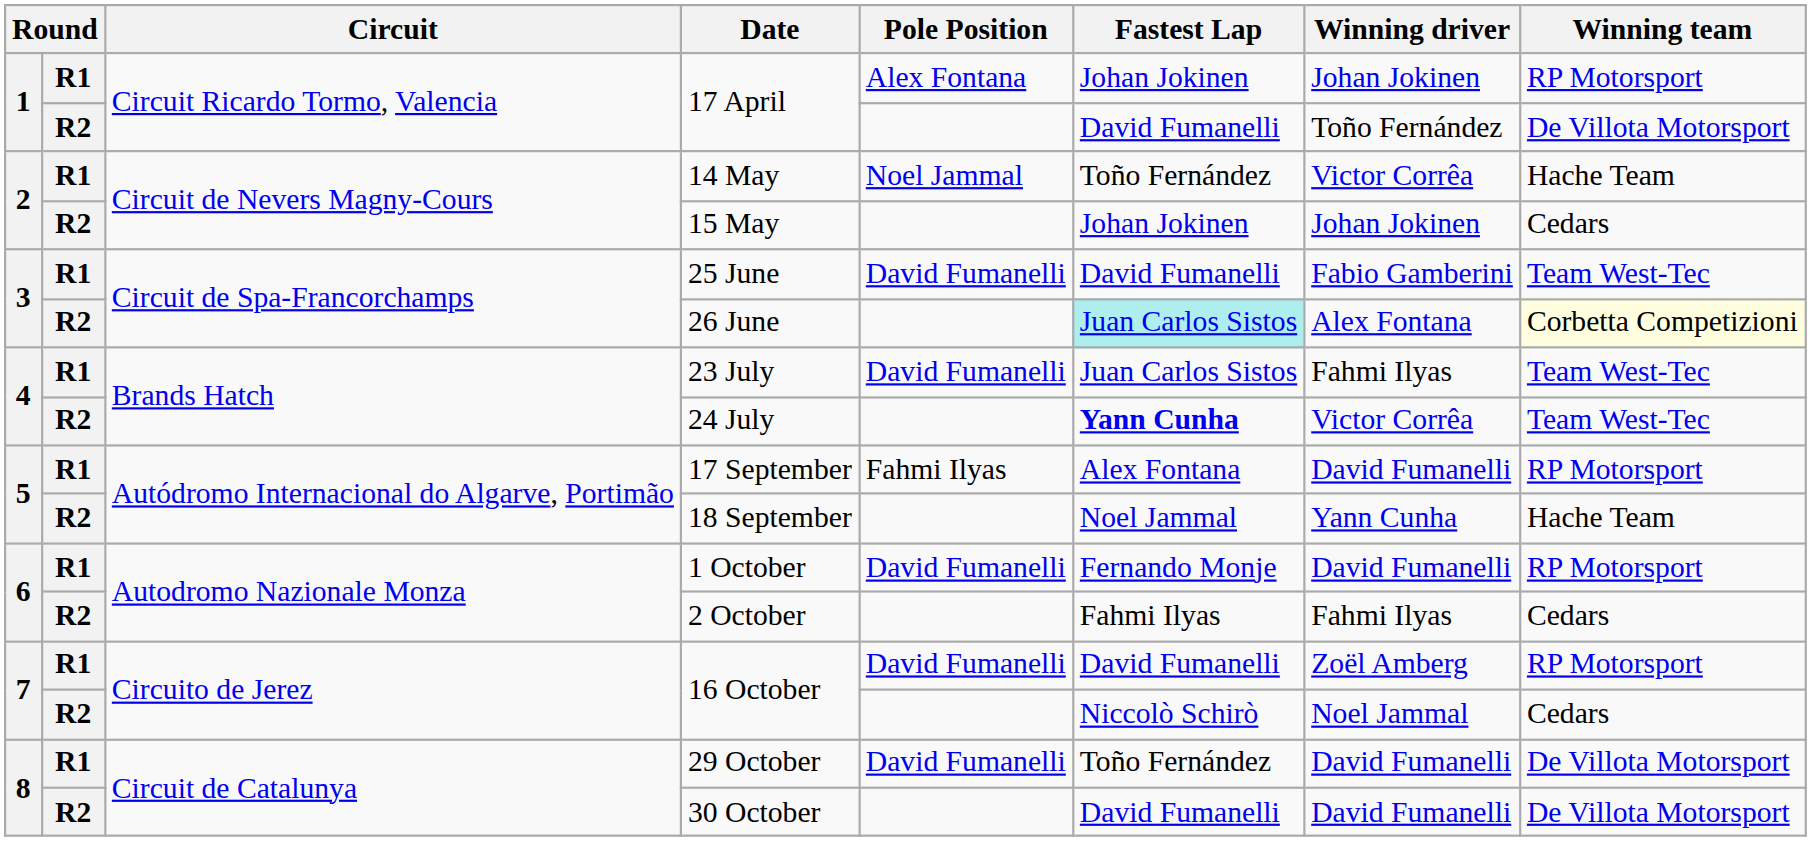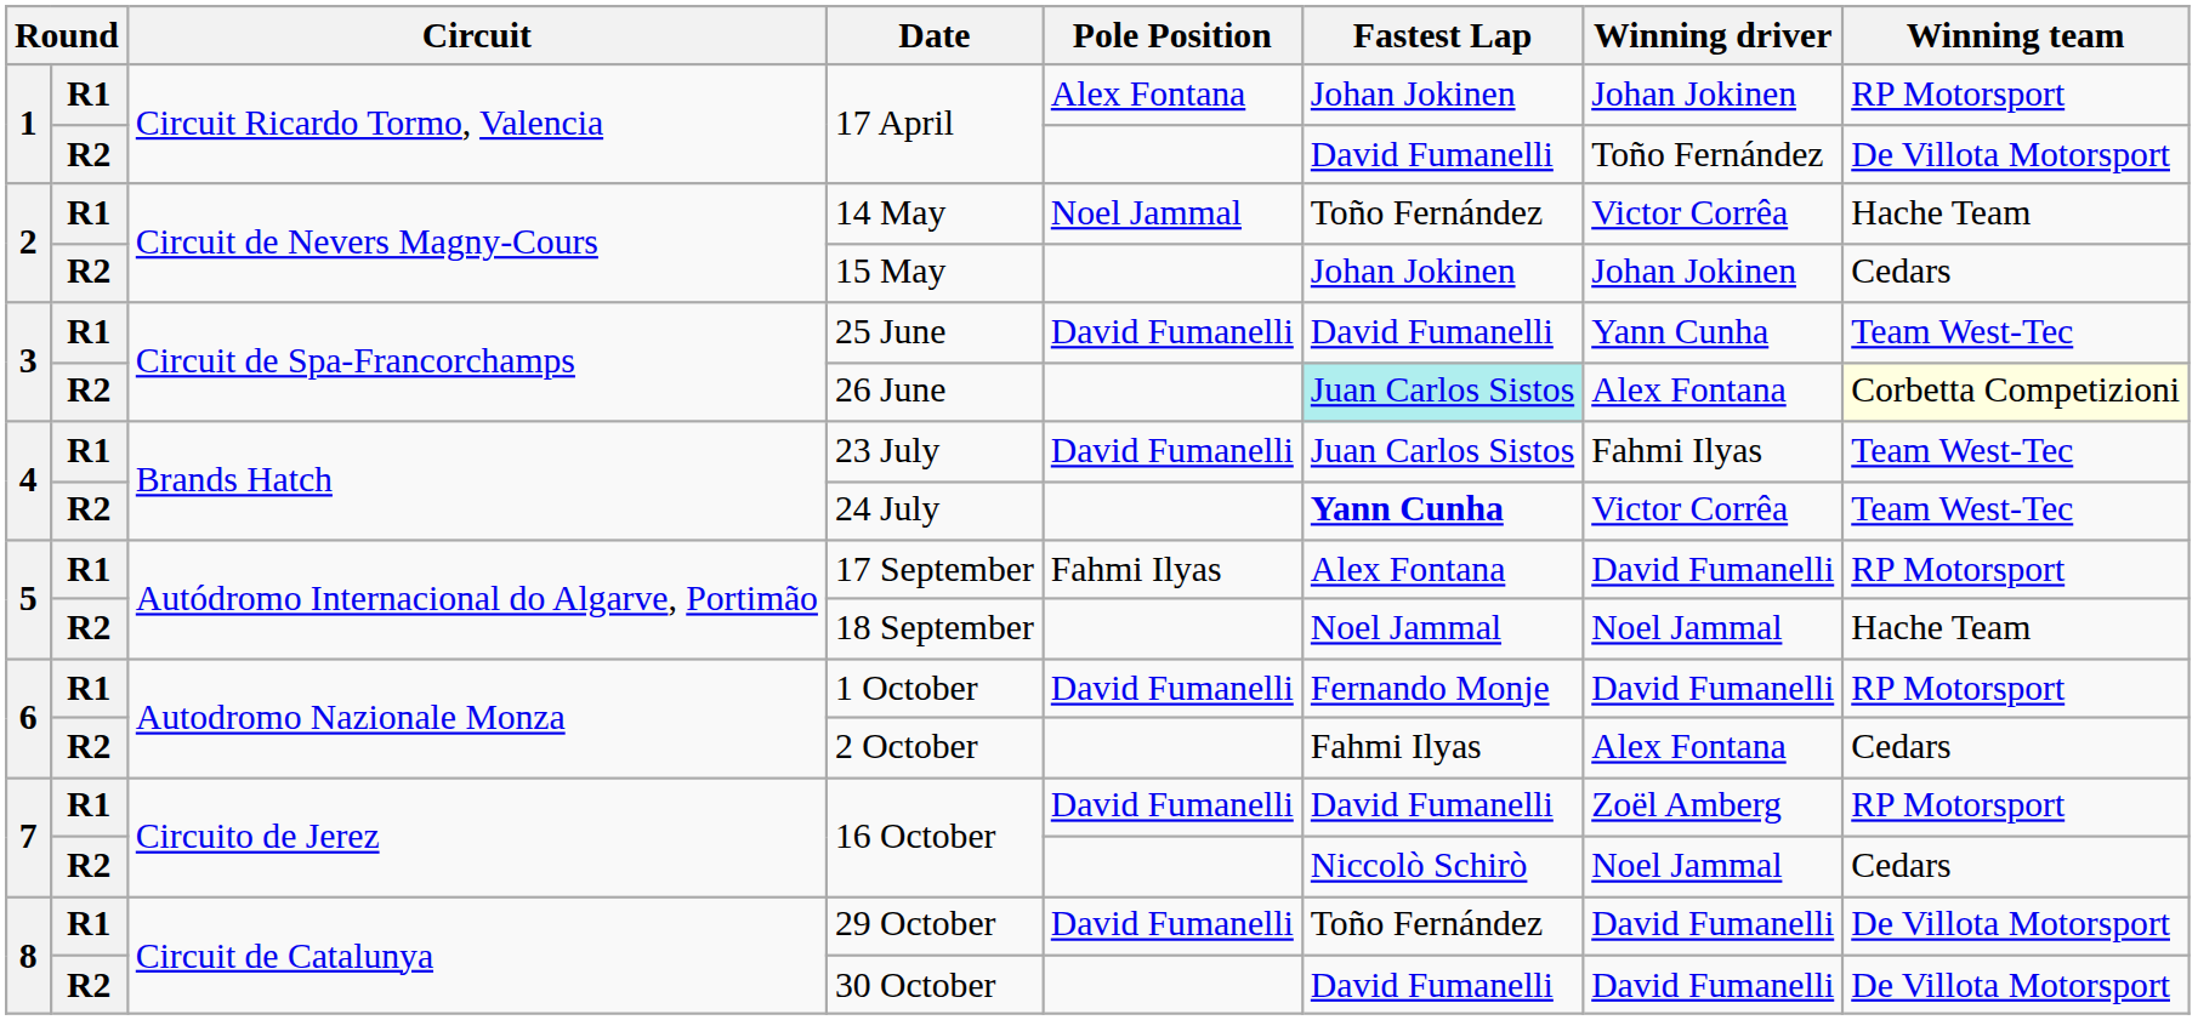25 June | Winning driver: Fabio Gamberini -> Yann Cunha
18 September | Winning driver: Yann Cunha -> Noel Jammal
2 October | Winning driver: Fahmi Ilyas -> Alex Fontana
